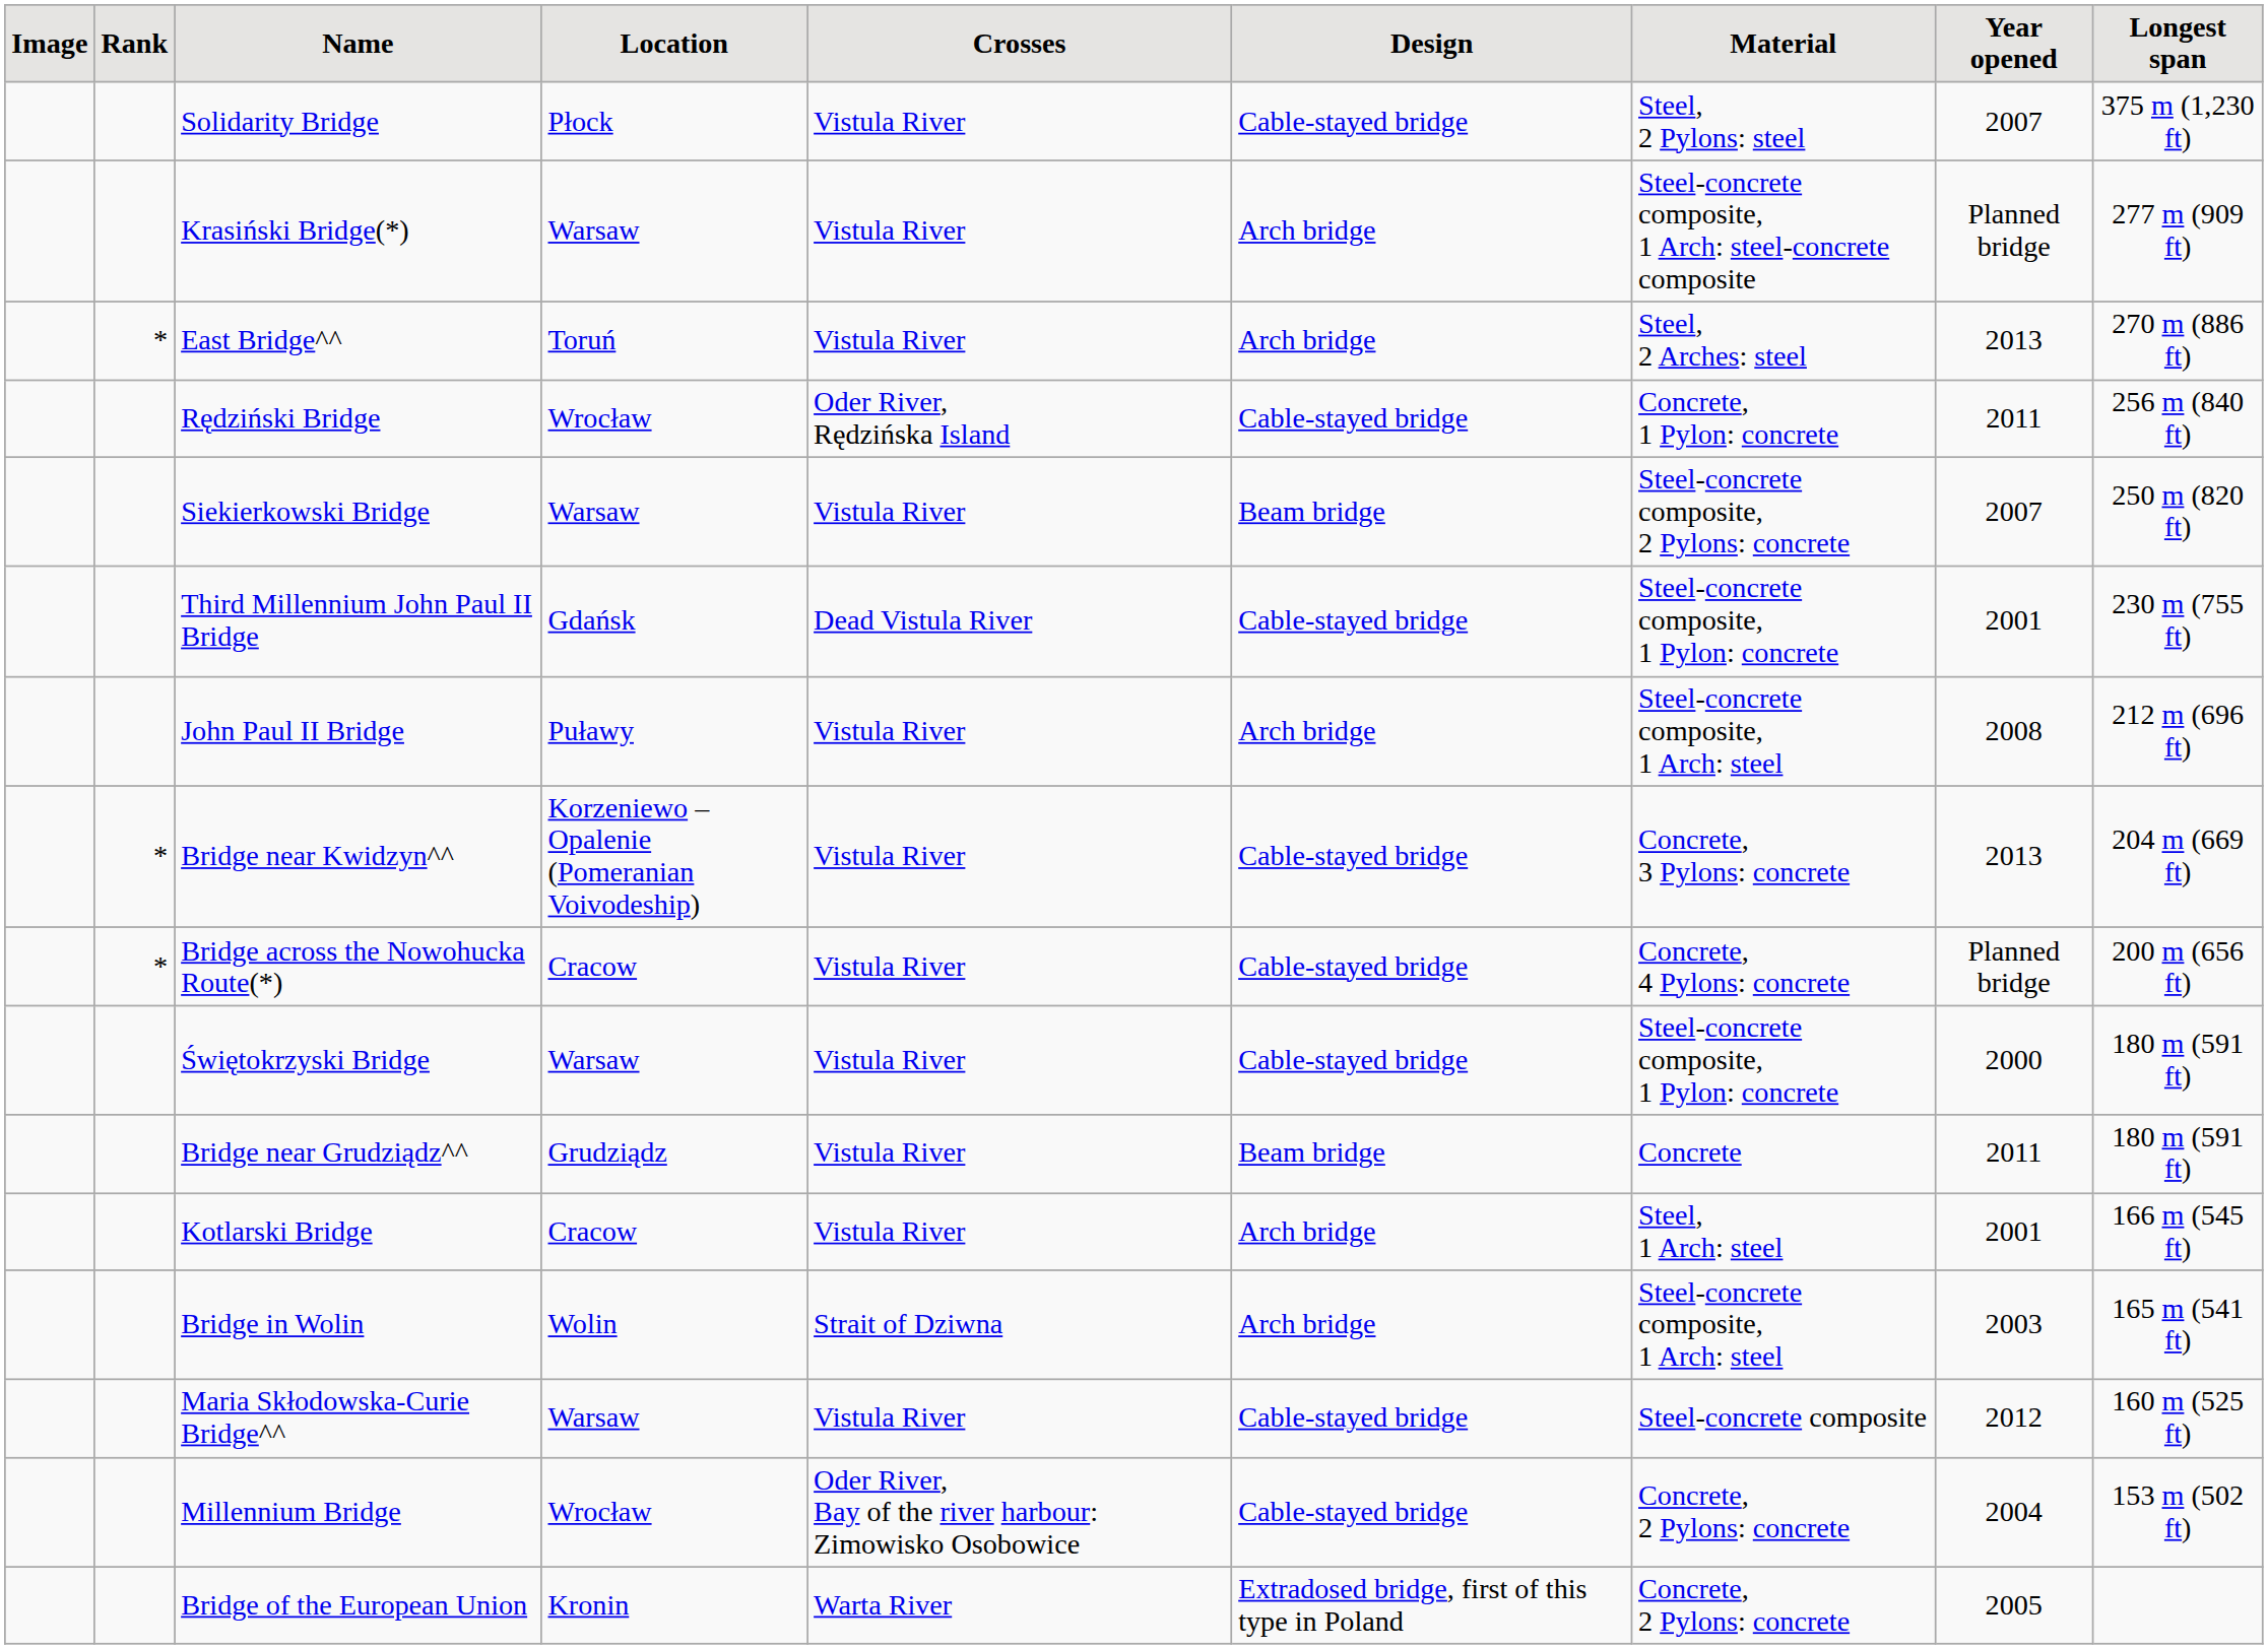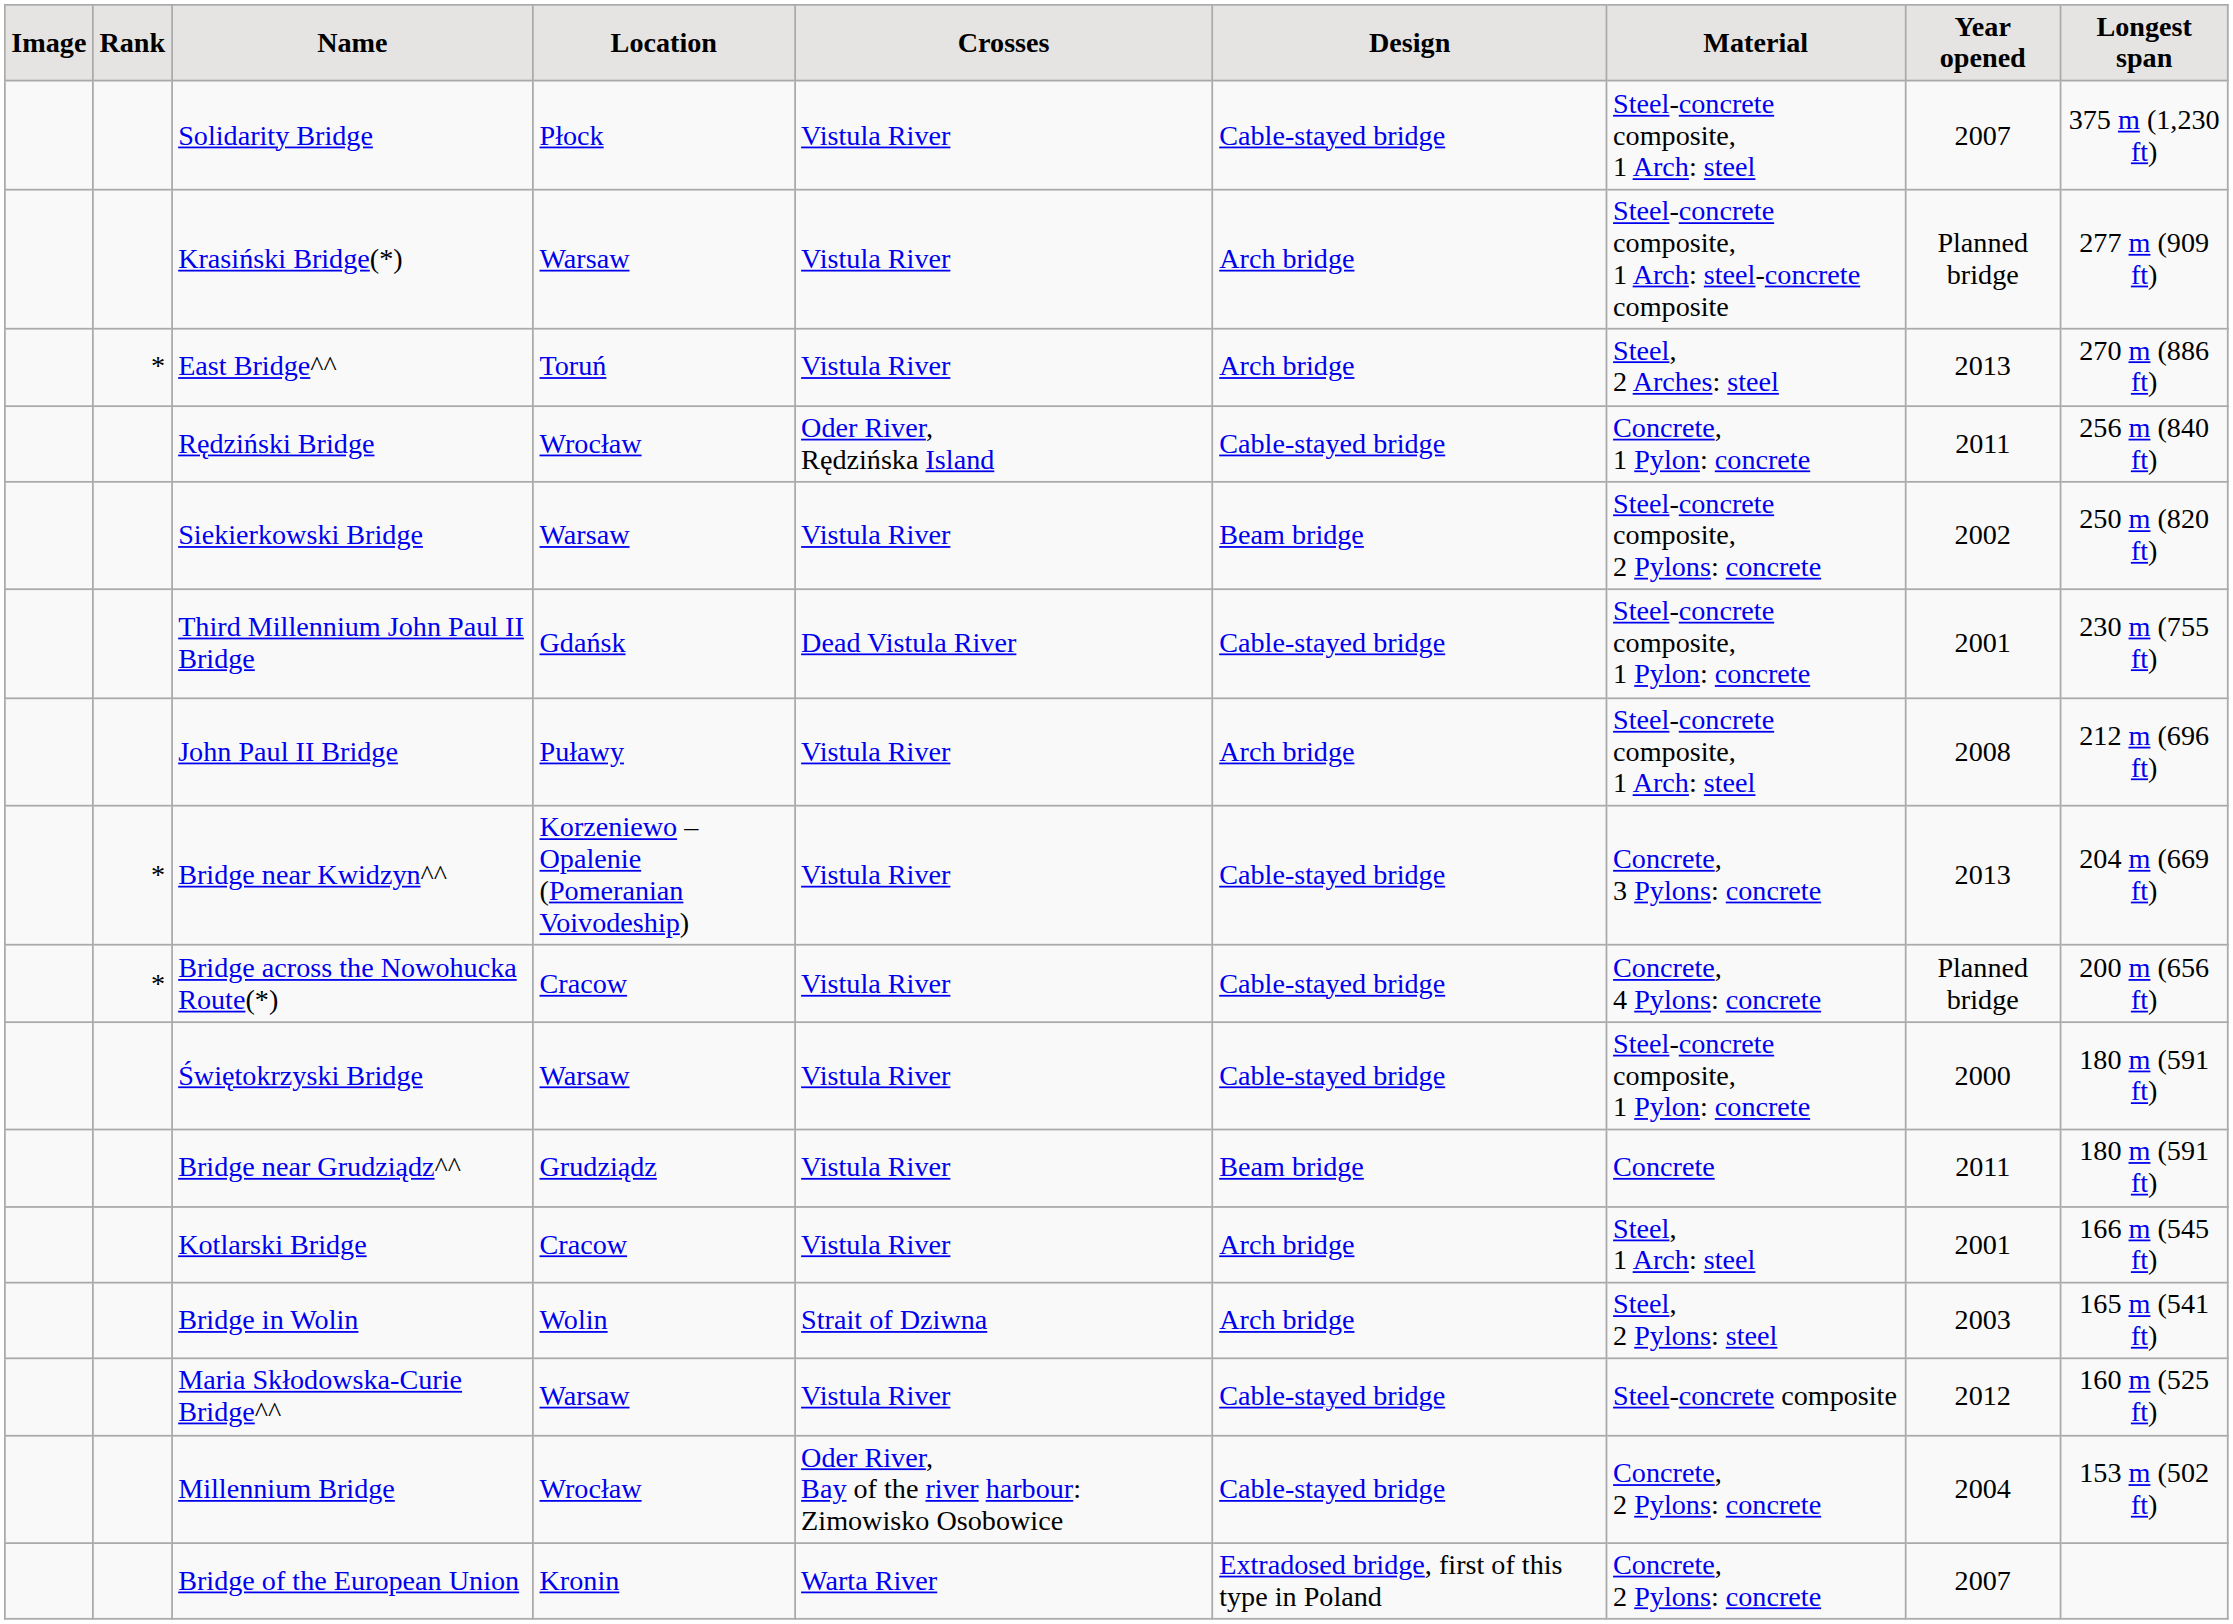Solidarity Bridge | Material: Steel, 2 Pylons: steel -> Steel-concrete composite, 1 Arch: steel
Siekierkowski Bridge | Year opened: 2007 -> 2002
Bridge in Wolin | Material: Steel-concrete composite, 1 Arch: steel -> Steel, 2 Pylons: steel
Bridge of the European Union | Year opened: 2005 -> 2007
